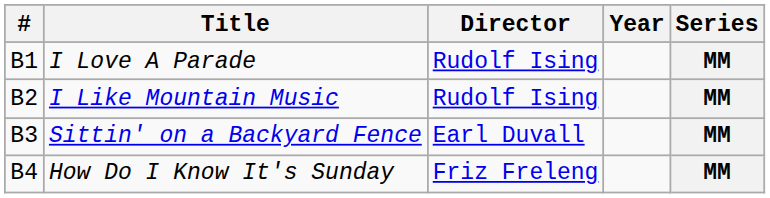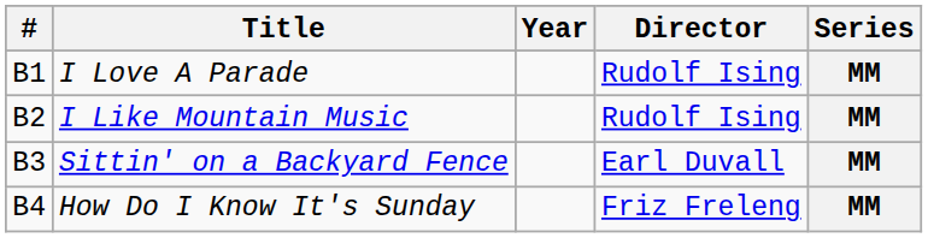columns swapped: Director <-> Year
